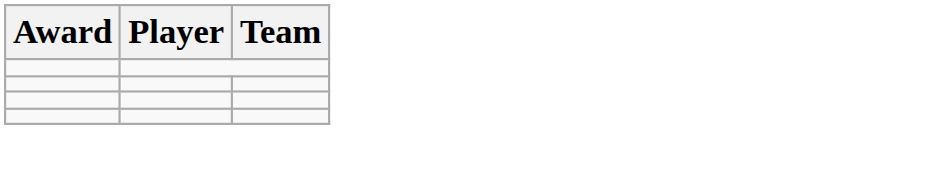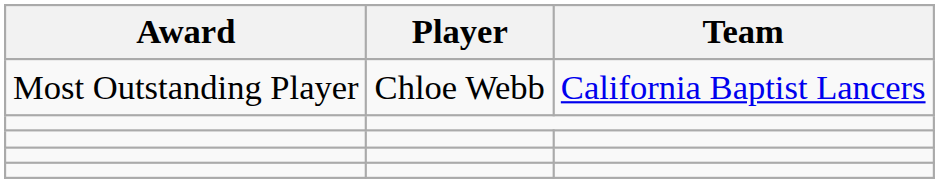+ row: Most Outstanding Player | Chloe Webb | California Baptist Lancers
